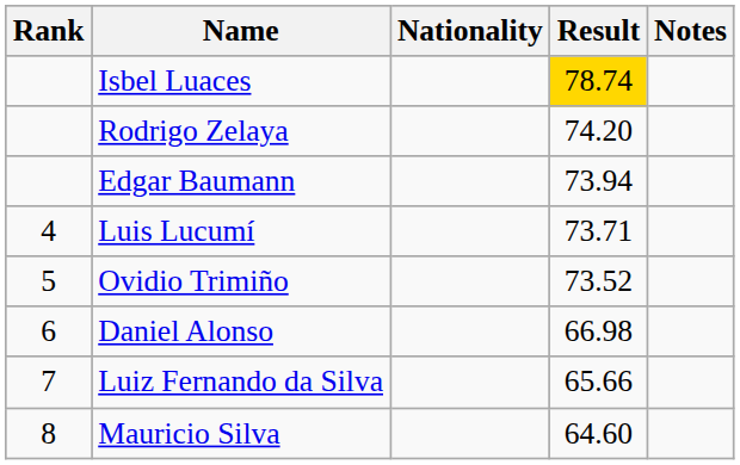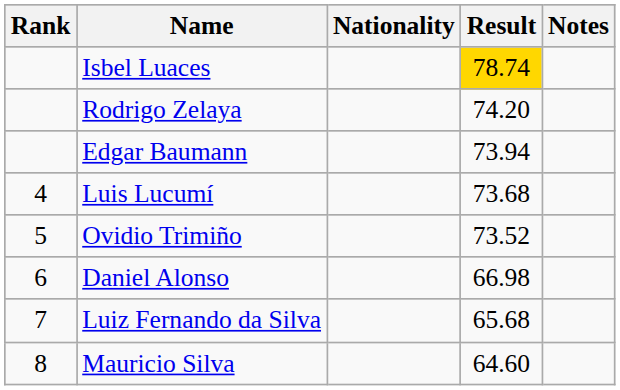Luis Lucumí | Result: 73.71 -> 73.68
Luiz Fernando da Silva | Result: 65.66 -> 65.68
